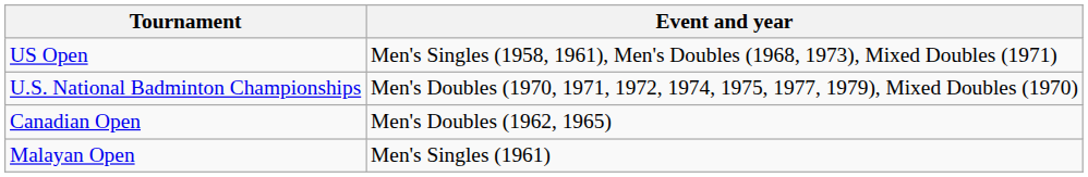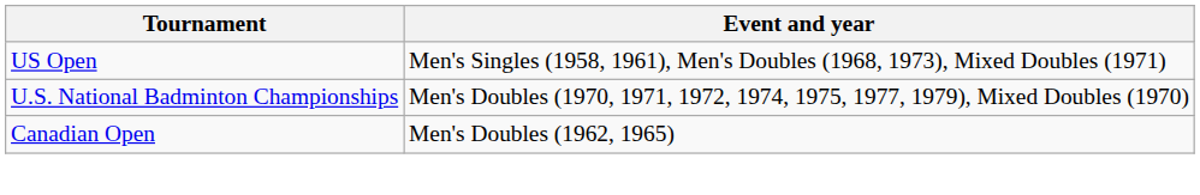- row: Malayan Open | Men's Singles (1961)
